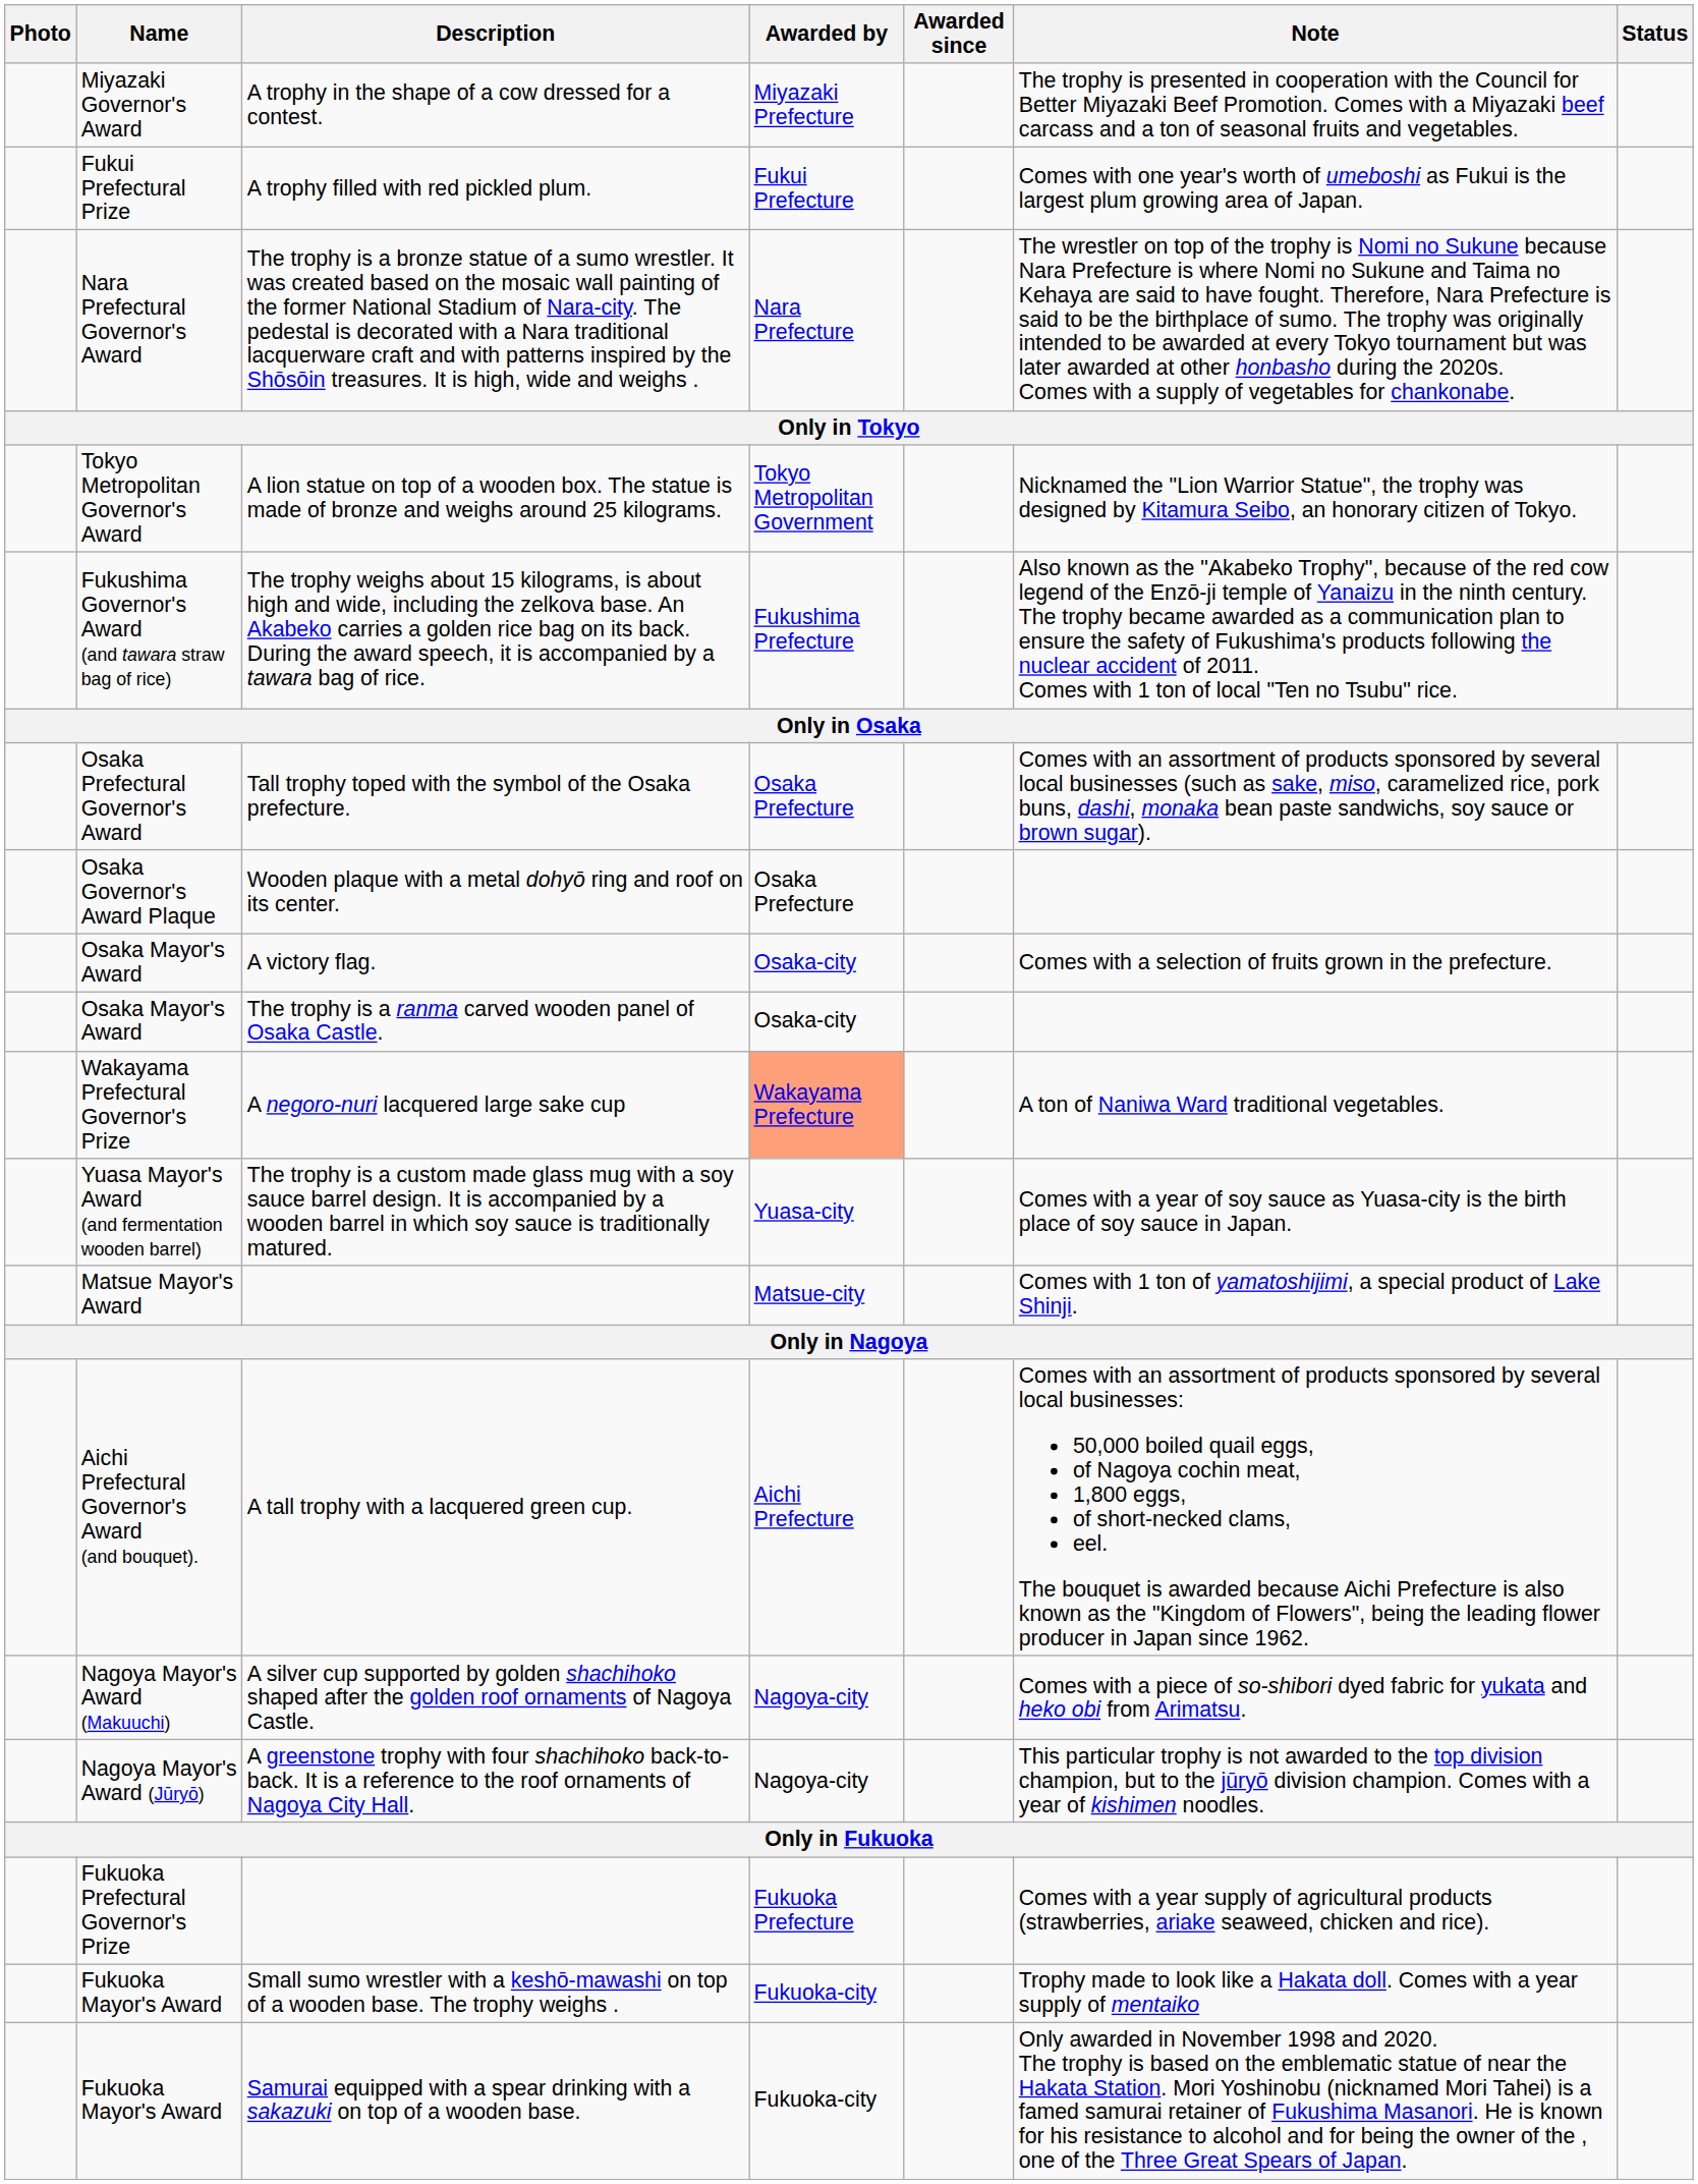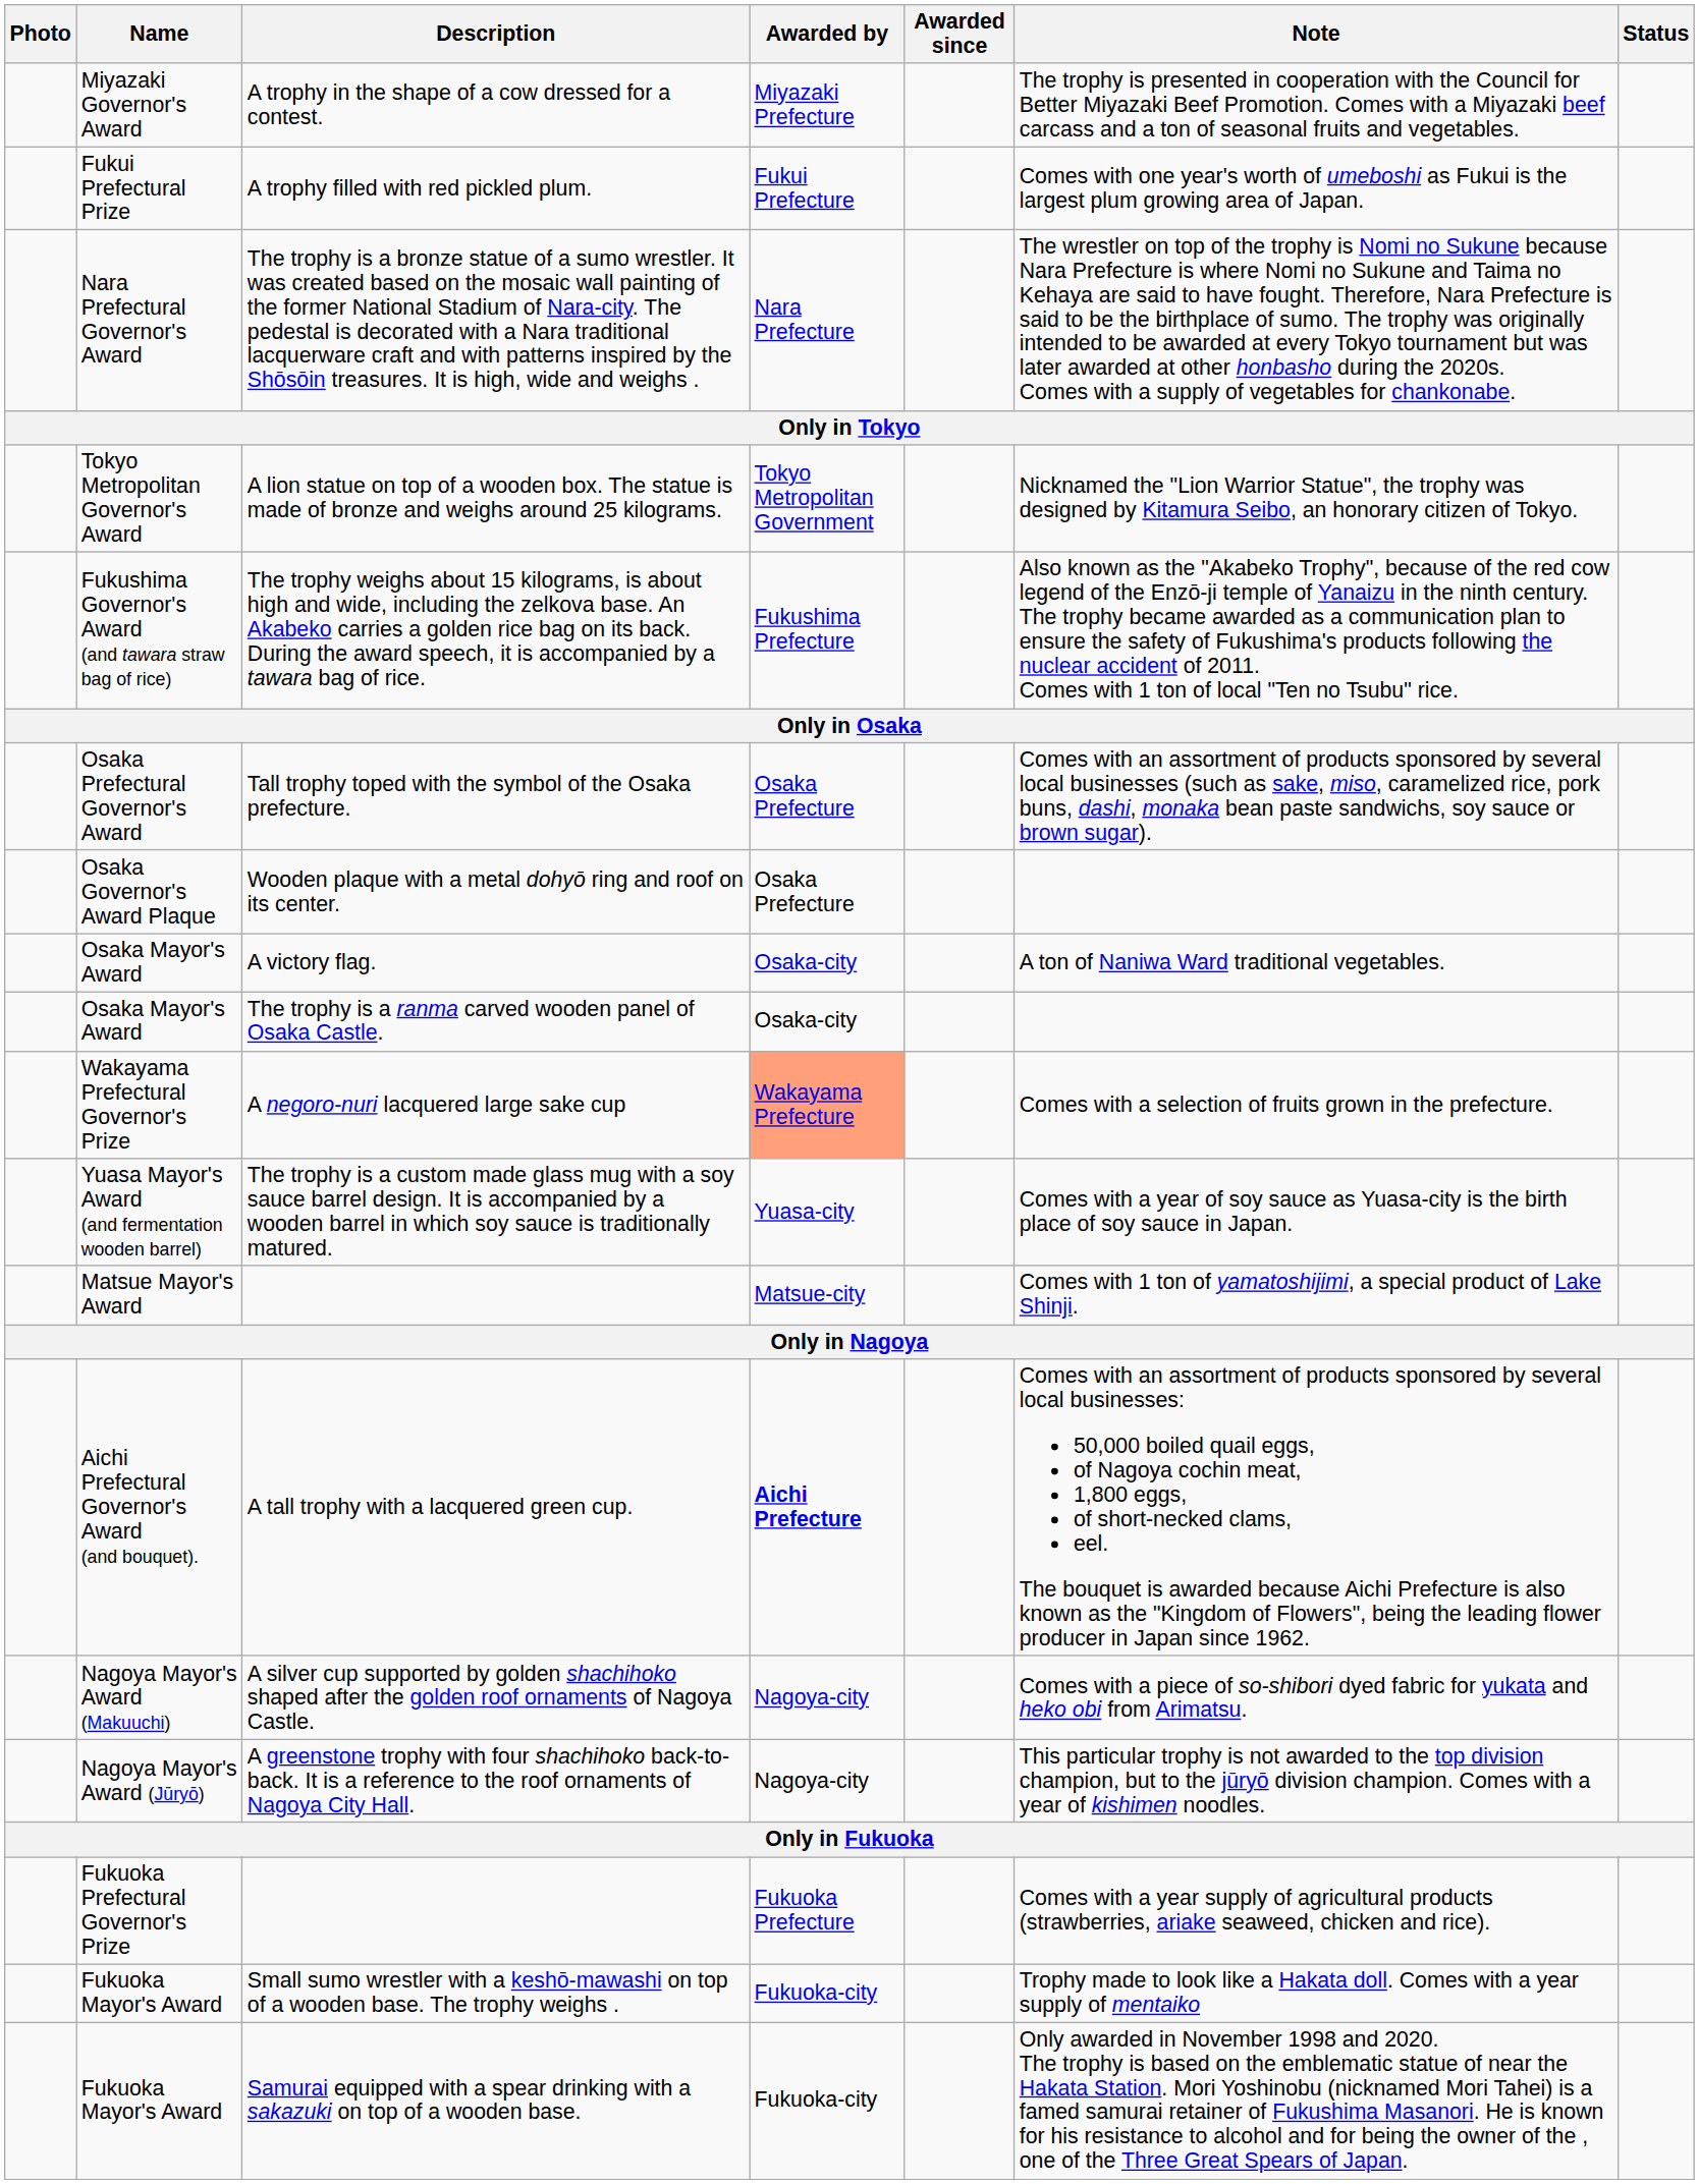A victory flag. | Note: Comes with a selection of fruits grown in the prefecture. -> A ton of Naniwa Ward traditional vegetables.
A negoro-nuri lacquered large sake cup | Note: A ton of Naniwa Ward traditional vegetables. -> Comes with a selection of fruits grown in the prefecture.
A tall trophy with a lacquered green cup. | Awarded by: normal -> bold
